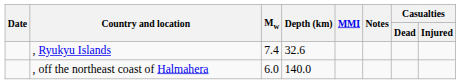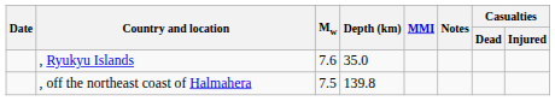, Ryukyu Islands | Mw: 7.4 -> 7.6
, Ryukyu Islands | Depth (km): 32.6 -> 35.0
, off the northeast coast of Halmahera | Mw: 6.0 -> 7.5
, off the northeast coast of Halmahera | Depth (km): 140.0 -> 139.8
